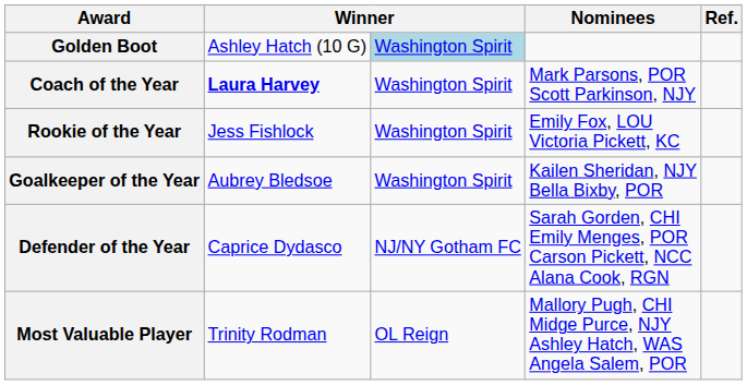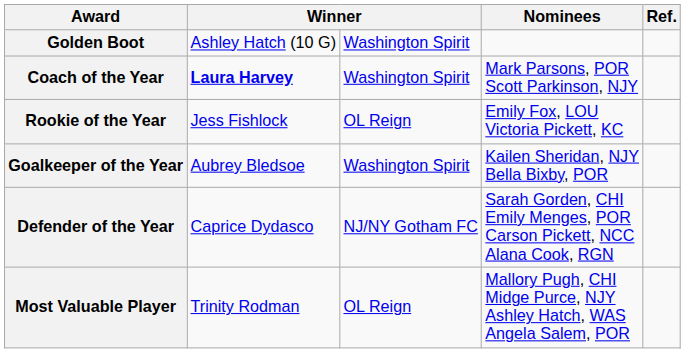Golden Boot | column 3: lightblue background -> no background
Rookie of the Year | column 3: Washington Spirit -> OL Reign
